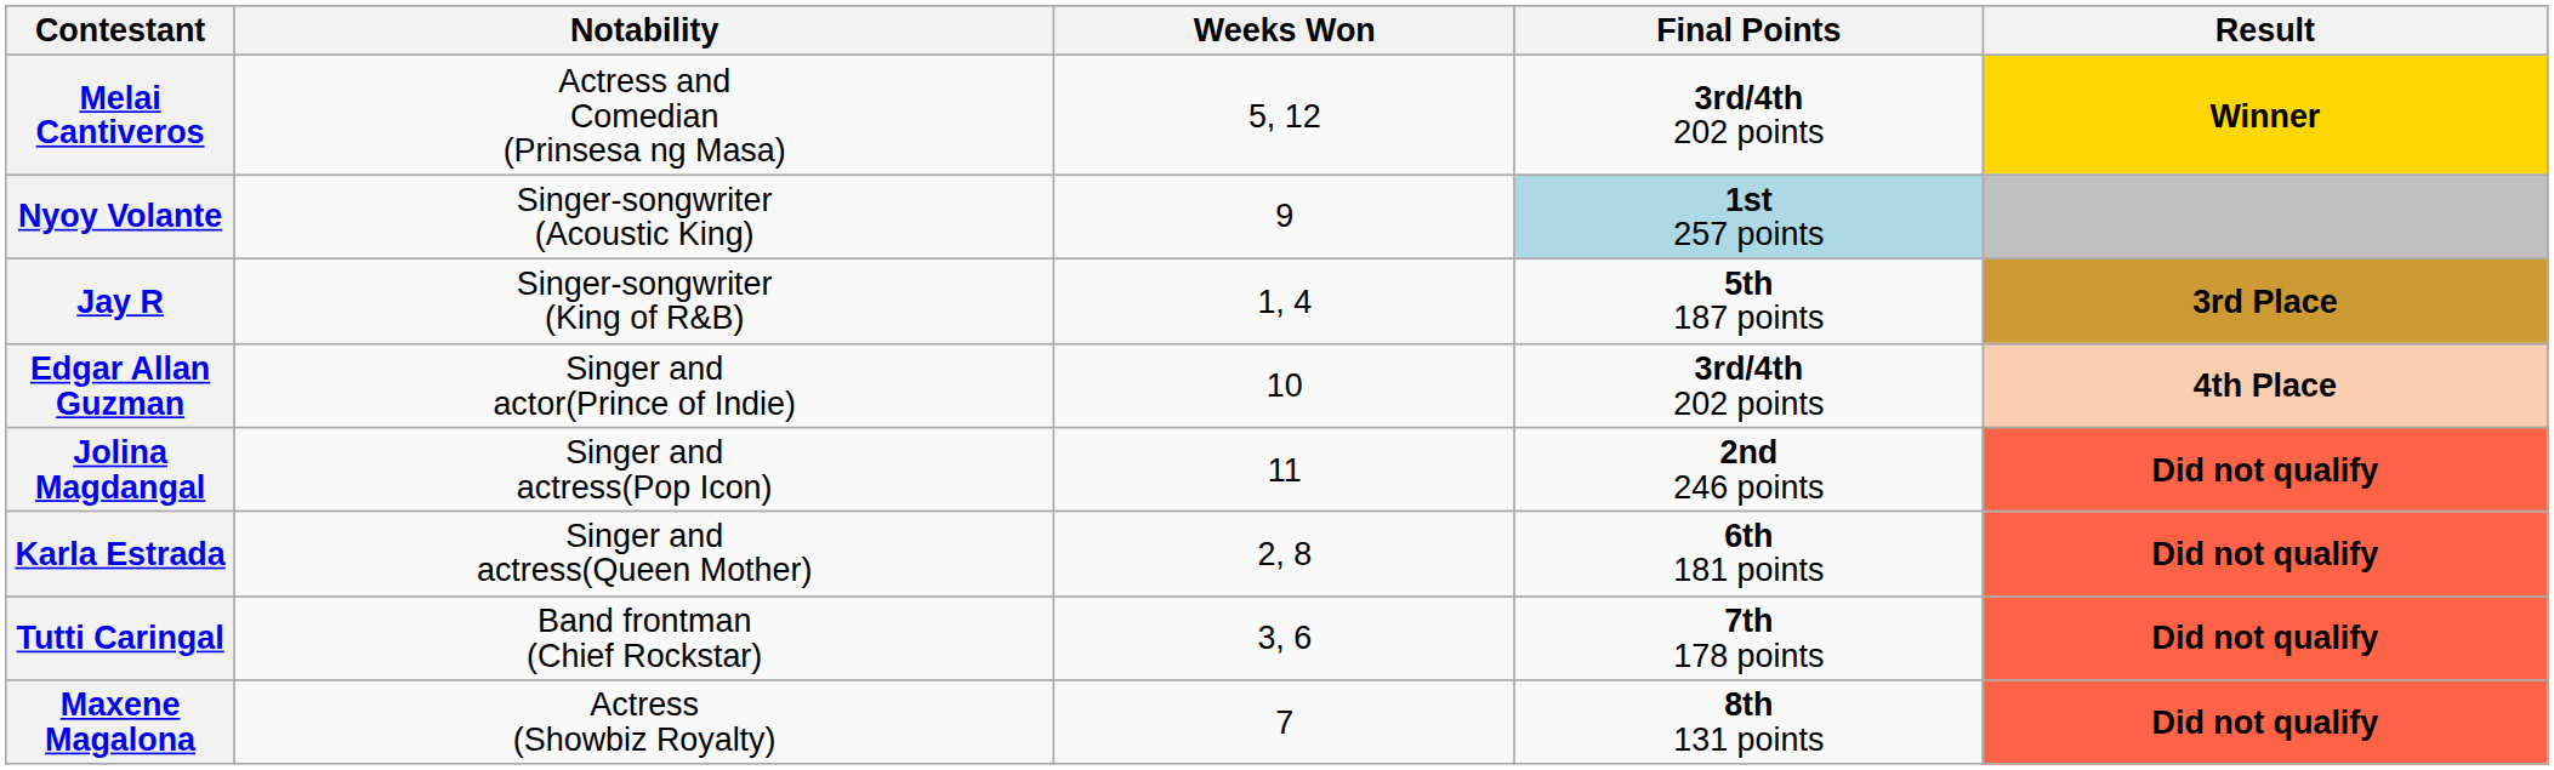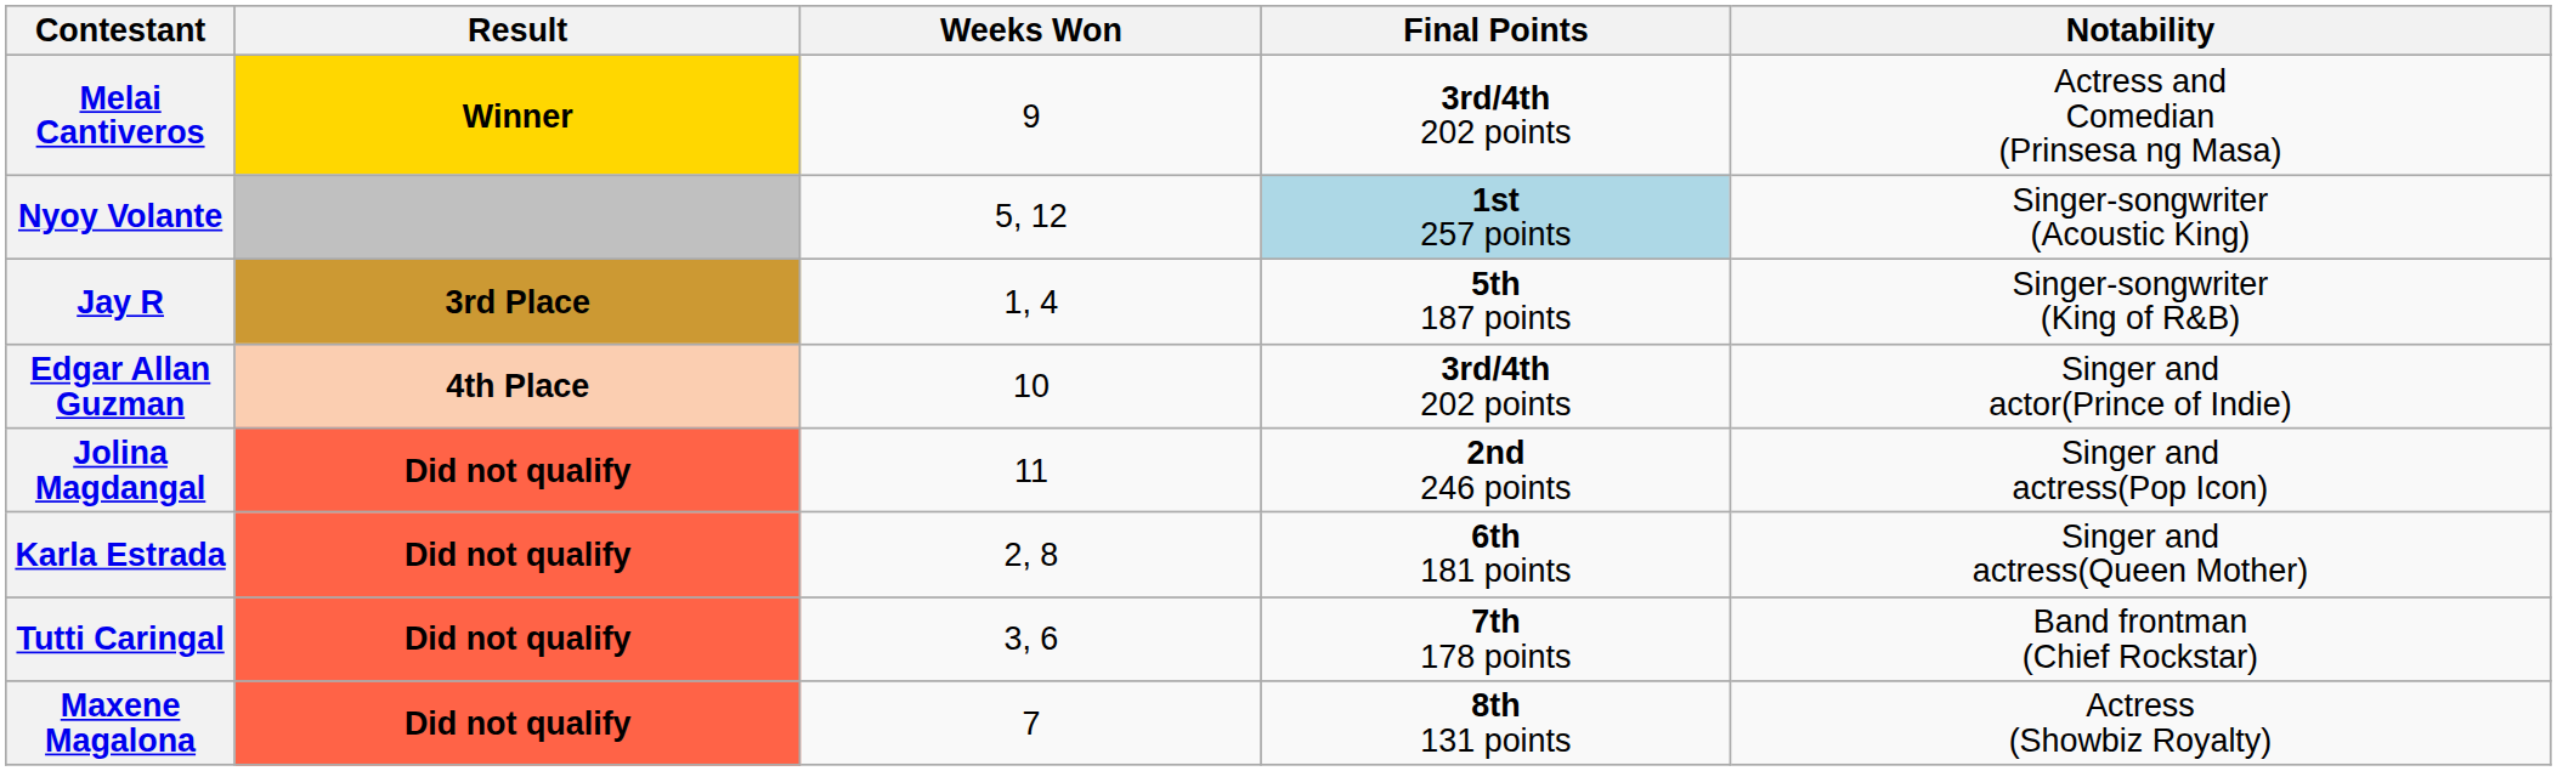columns swapped: Notability <-> Result
Melai Cantiveros | Weeks Won: 5, 12 -> 9
Nyoy Volante | Weeks Won: 9 -> 5, 12
